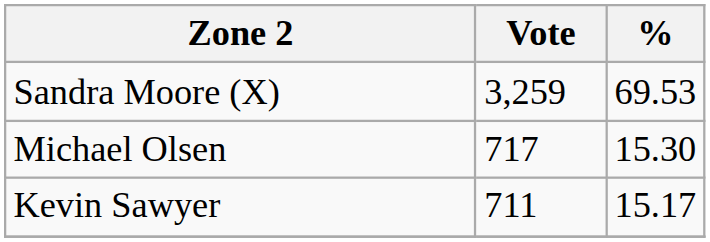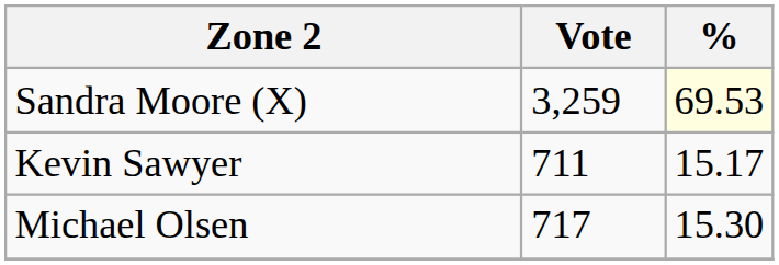Sandra Moore (X) | %: no background -> lightyellow background
rows swapped: Michael Olsen <-> Kevin Sawyer
